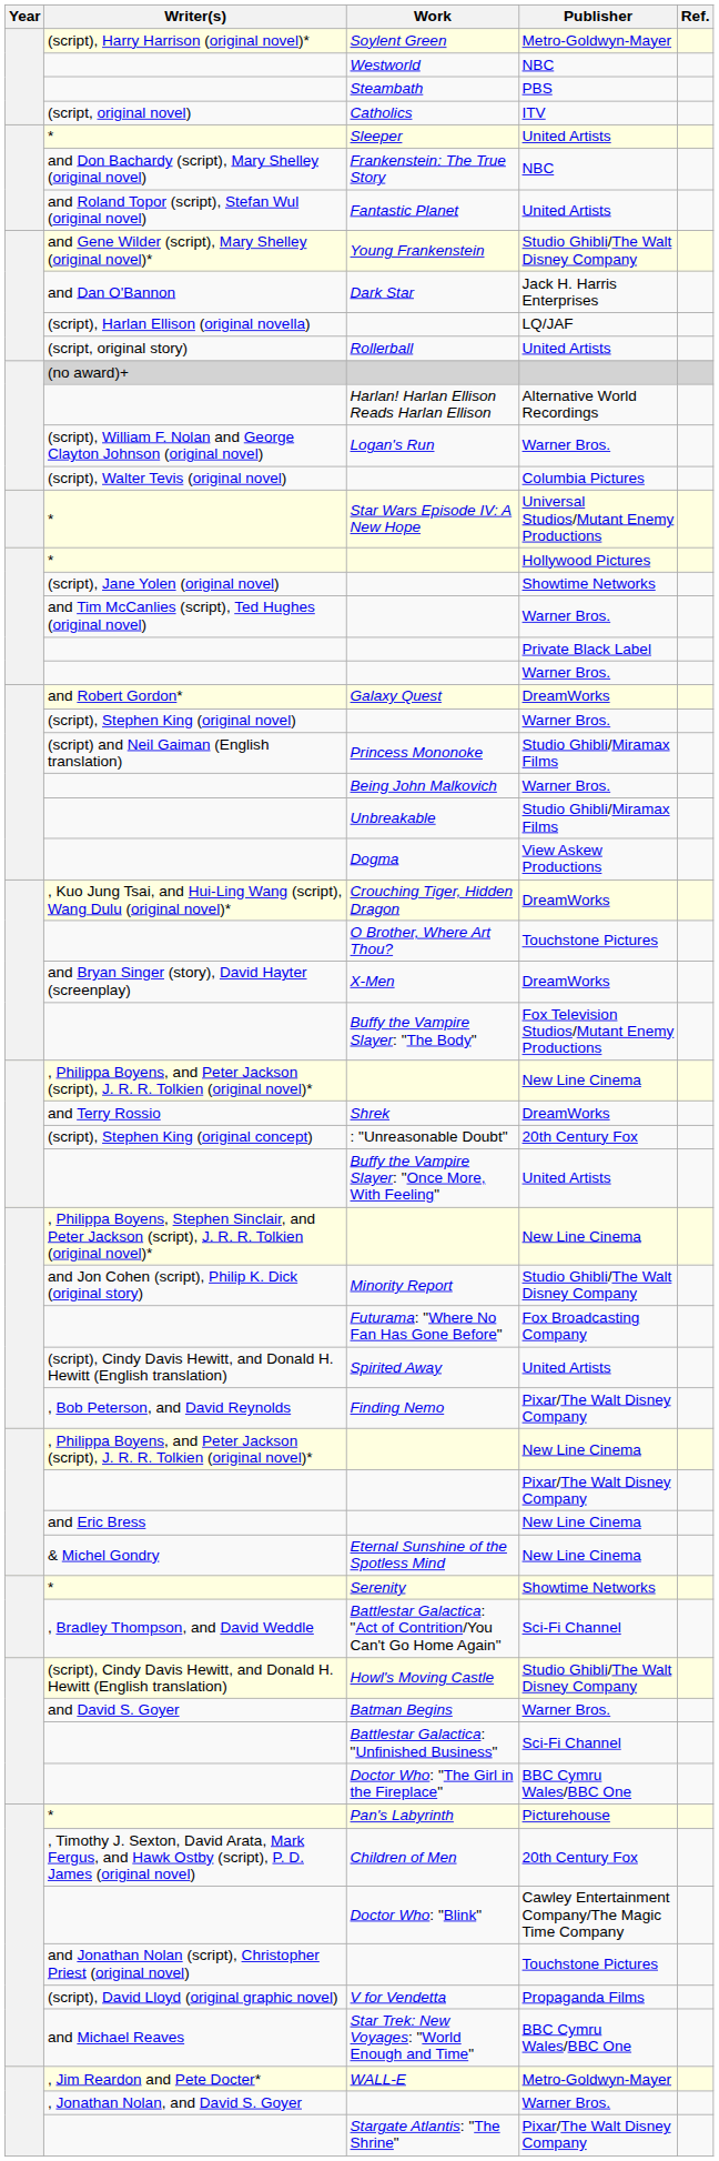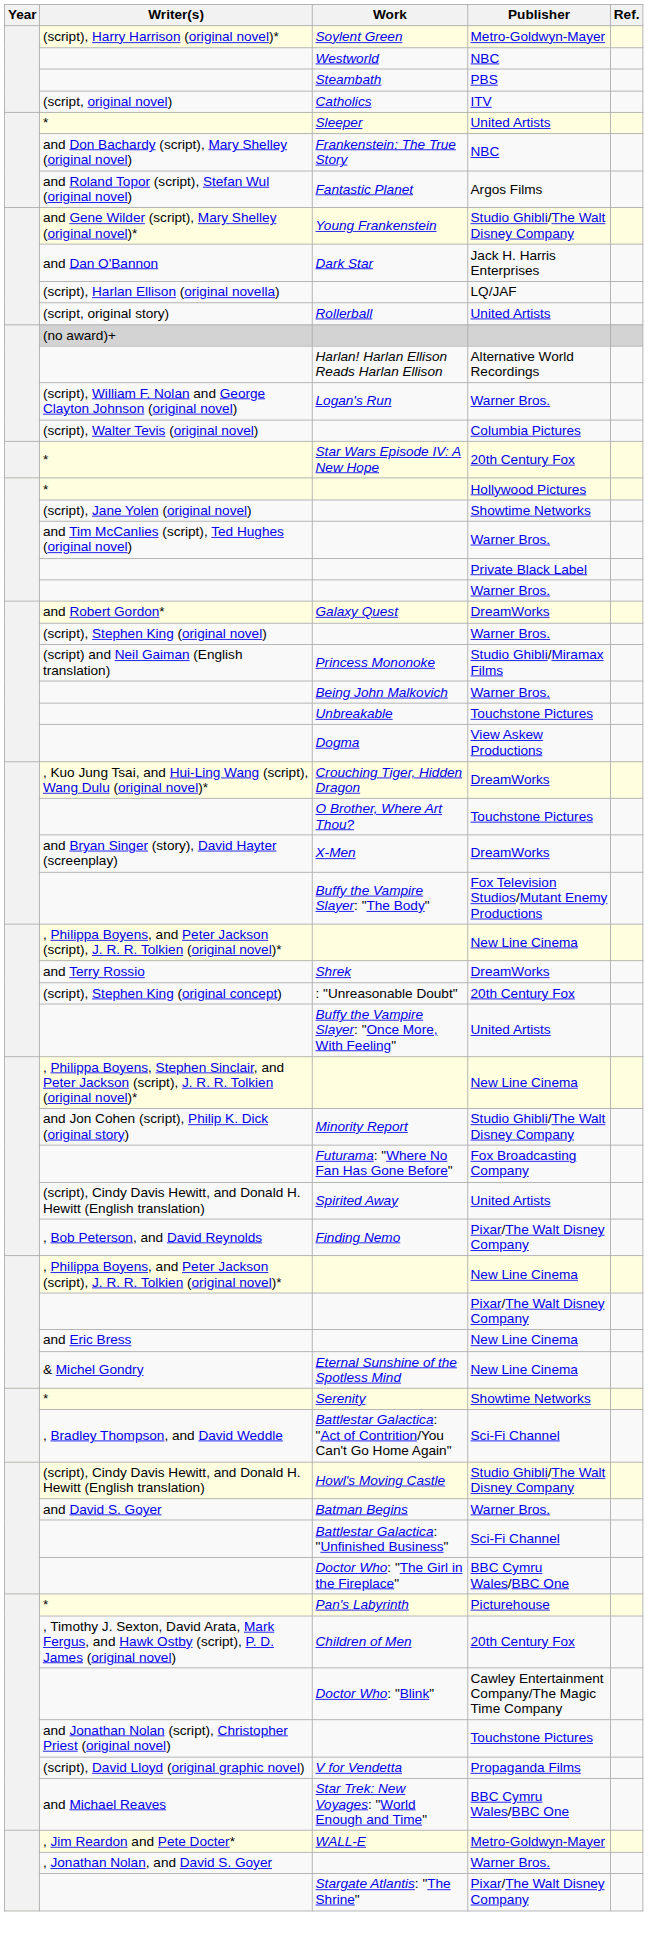Fantastic Planet | Publisher: United Artists -> Argos Films
Star Wars Episode IV: A New Hope | Publisher: Universal Studios/Mutant Enemy Productions -> 20th Century Fox
Unbreakable | Publisher: Studio Ghibli/Miramax Films -> Touchstone Pictures
